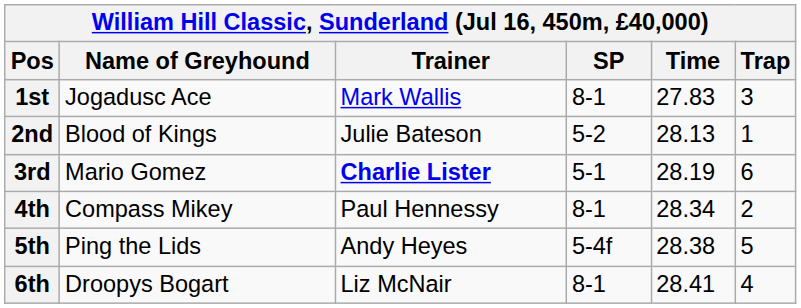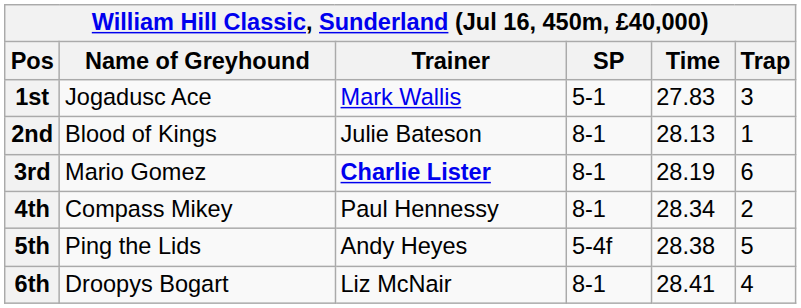1st | SP: 8-1 -> 5-1
2nd | SP: 5-2 -> 8-1
3rd | SP: 5-1 -> 8-1
